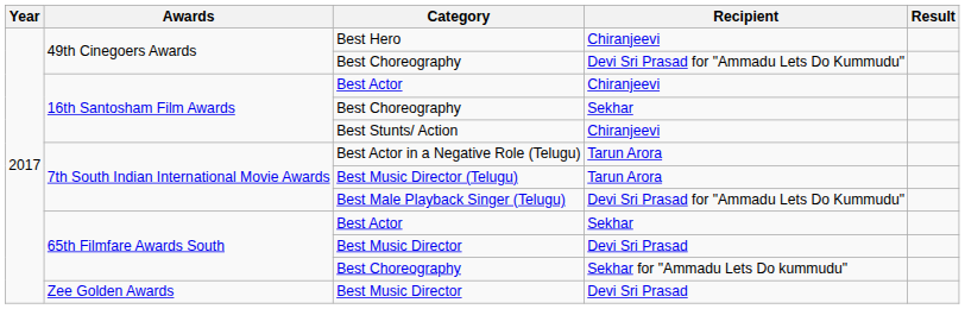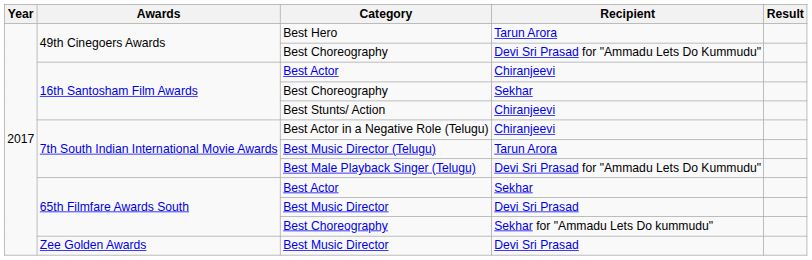Best Hero | Recipient: Chiranjeevi -> Tarun Arora
Best Actor in a Negative Role (Telugu) | Recipient: Tarun Arora -> Chiranjeevi
